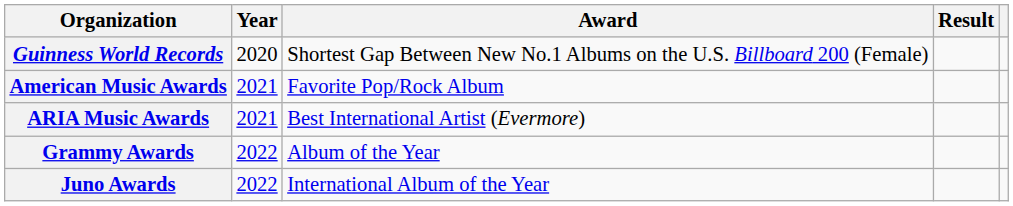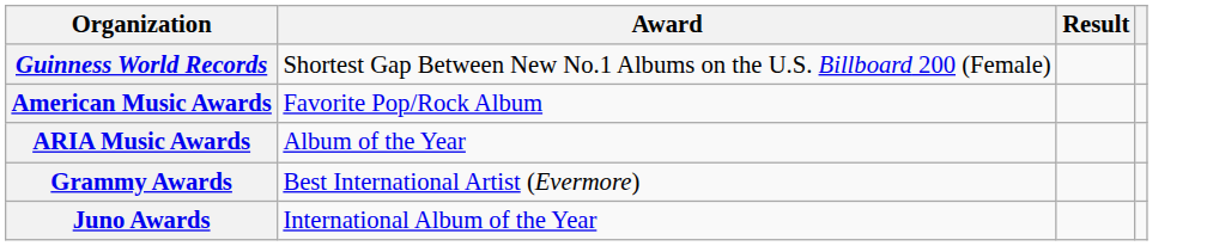- column: Year | 2020 | 2021 | 2021 | 2022 | 2022
ARIA Music Awards | Award: Best International Artist (Evermore) -> Album of the Year
Grammy Awards | Award: Album of the Year -> Best International Artist (Evermore)
